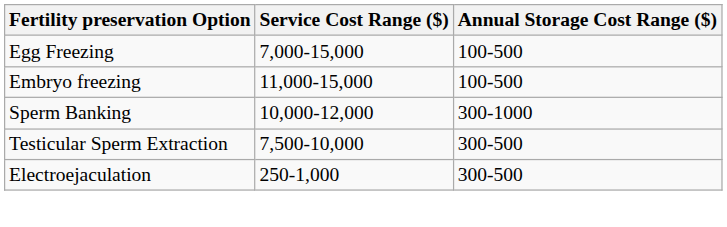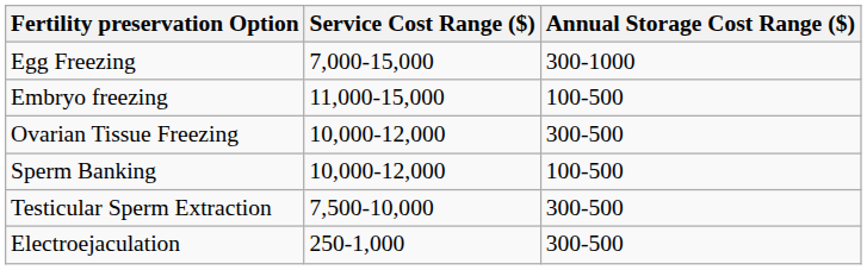Egg Freezing | Annual Storage Cost Range ($): 100-500 -> 300-1000
+ row: Ovarian Tissue Freezing | 10,000-12,000 | 300-500
Sperm Banking | Annual Storage Cost Range ($): 300-1000 -> 100-500
